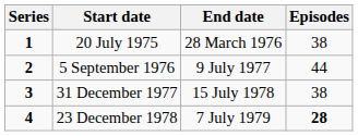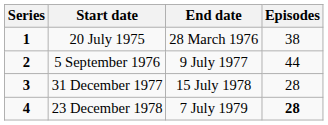31 December 1977 | Episodes: 38 -> 28
